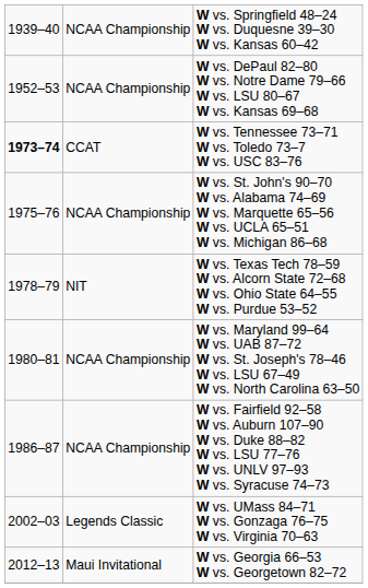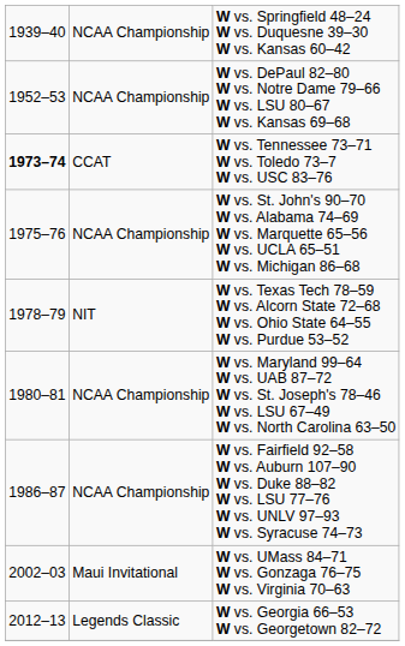W vs. UMass 84–71 W vs. Gonzaga 76–75 W vs. Virginia 70–63 | column 2: Legends Classic -> Maui Invitational
W vs. Georgia 66–53 W vs. Georgetown 82–72 | column 2: Maui Invitational -> Legends Classic
